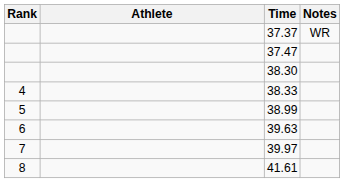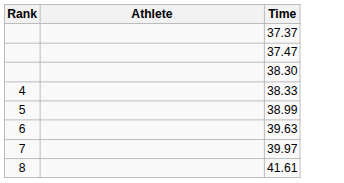- column: Notes | WR
